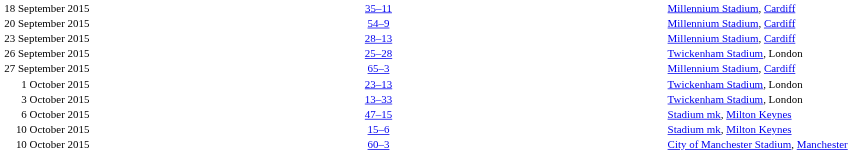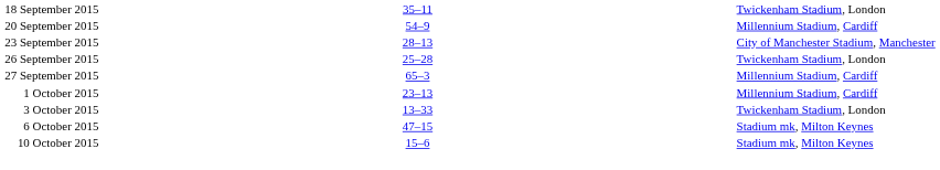18 September 2015 | column 5: Millennium Stadium, Cardiff -> Twickenham Stadium, London
23 September 2015 | column 5: Millennium Stadium, Cardiff -> City of Manchester Stadium, Manchester
1 October 2015 | column 5: Twickenham Stadium, London -> Millennium Stadium, Cardiff
- row: 10 October 2015 | 60–3 | City of Manchester Stadium, Manchester
